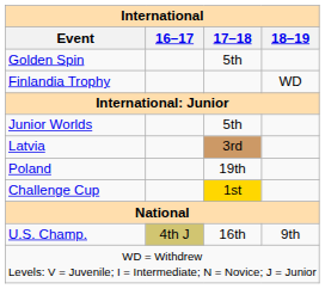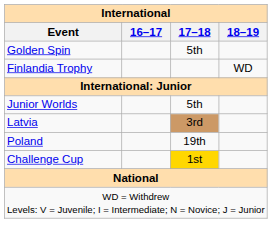- row: U.S. Champ. | 4th J | 16th | 9th
